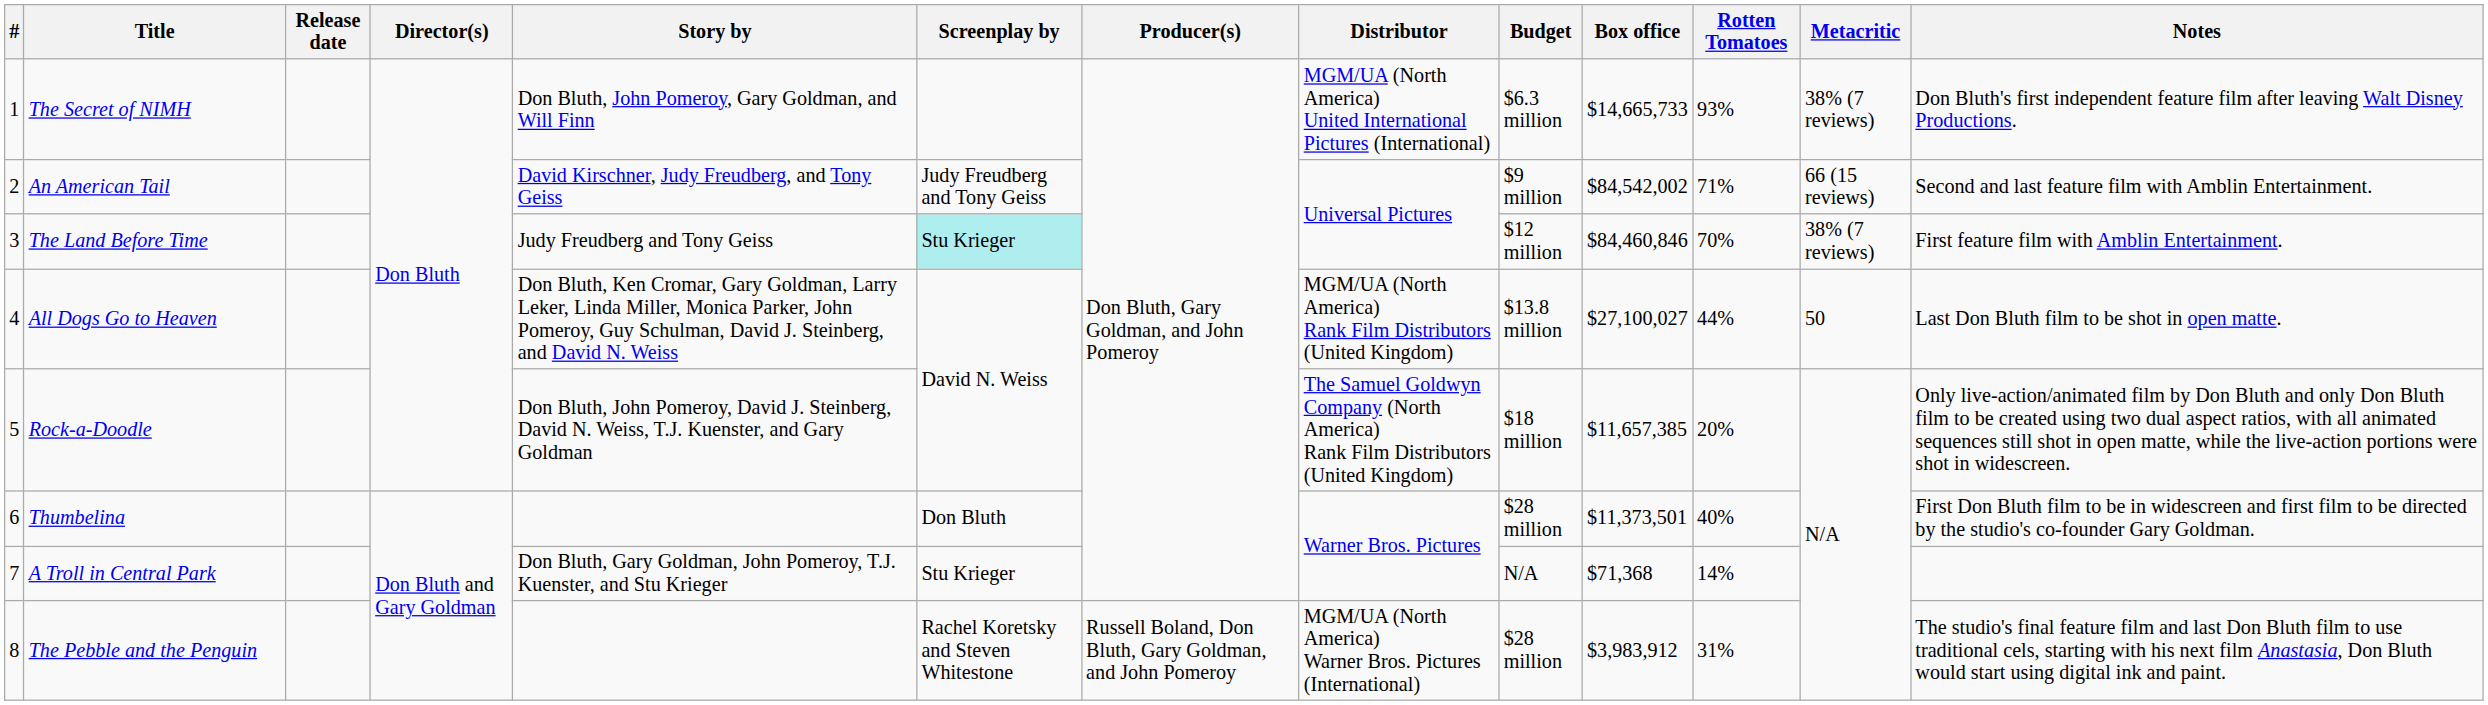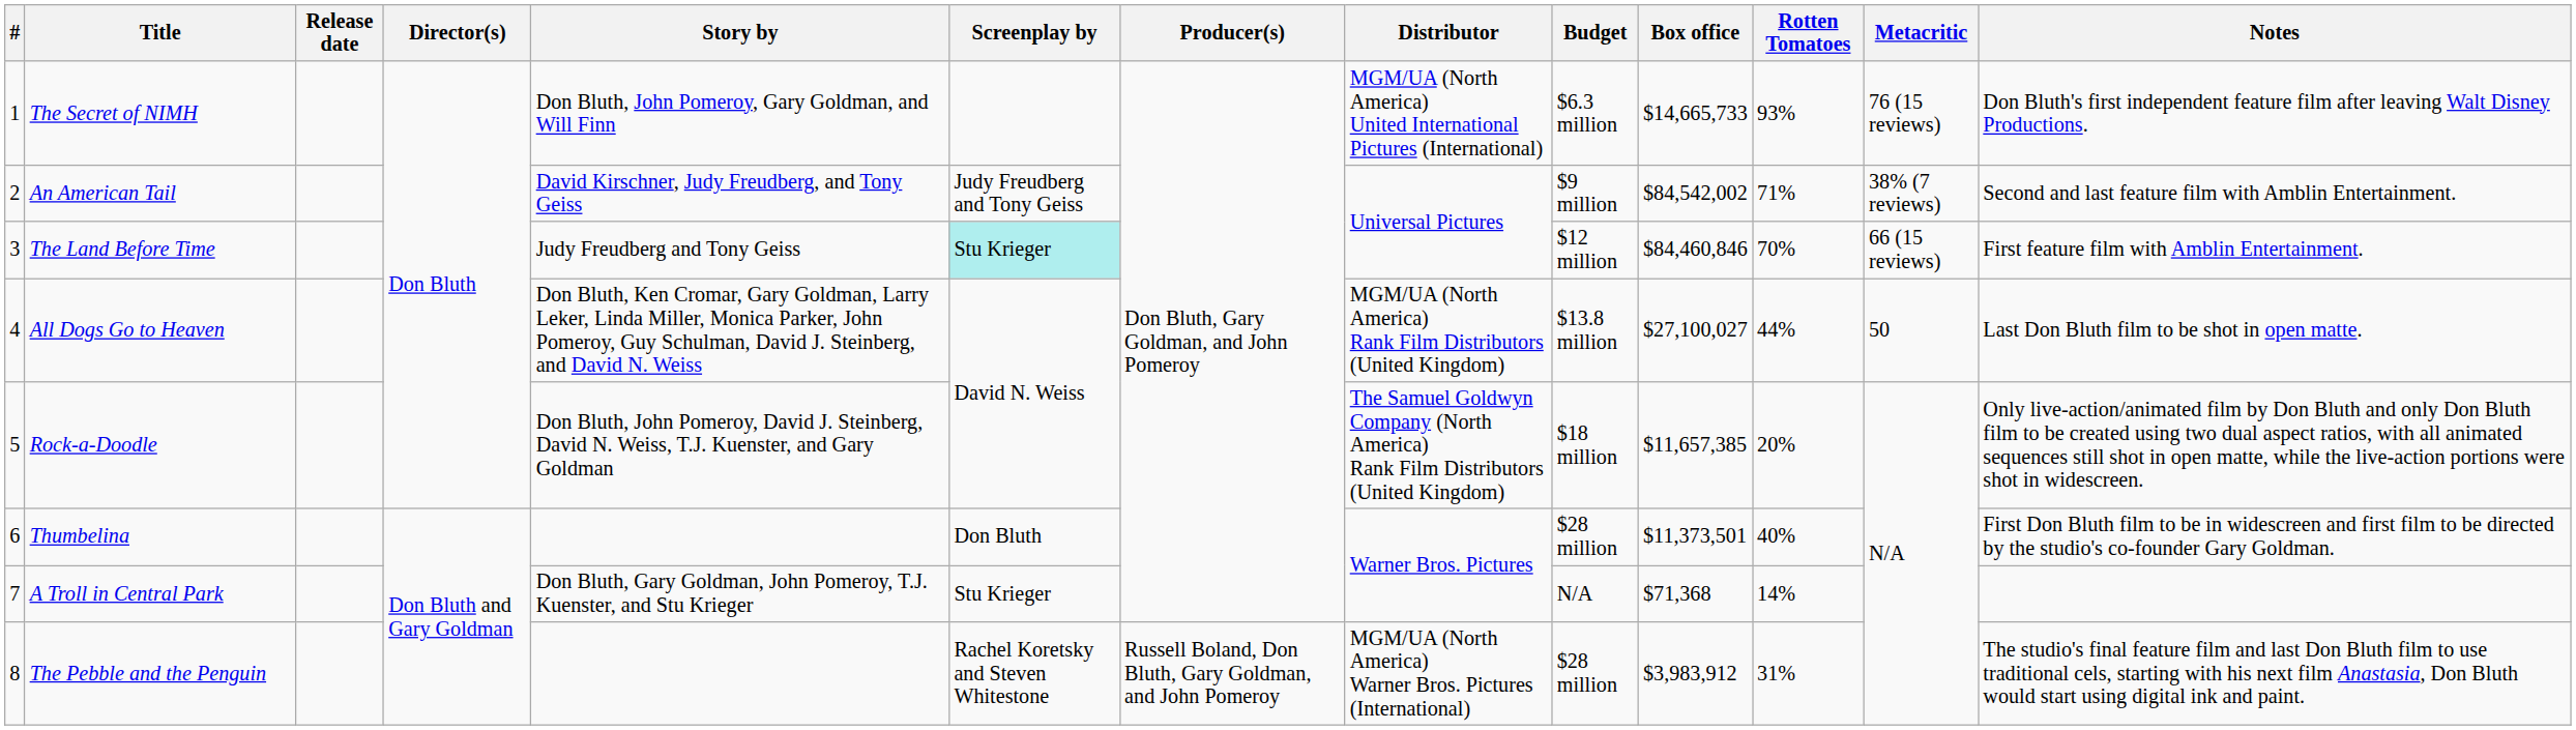The Secret of NIMH | Metacritic: 38% (7 reviews) -> 76 (15 reviews)
An American Tail | Metacritic: 66 (15 reviews) -> 38% (7 reviews)
The Land Before Time | Metacritic: 38% (7 reviews) -> 66 (15 reviews)
